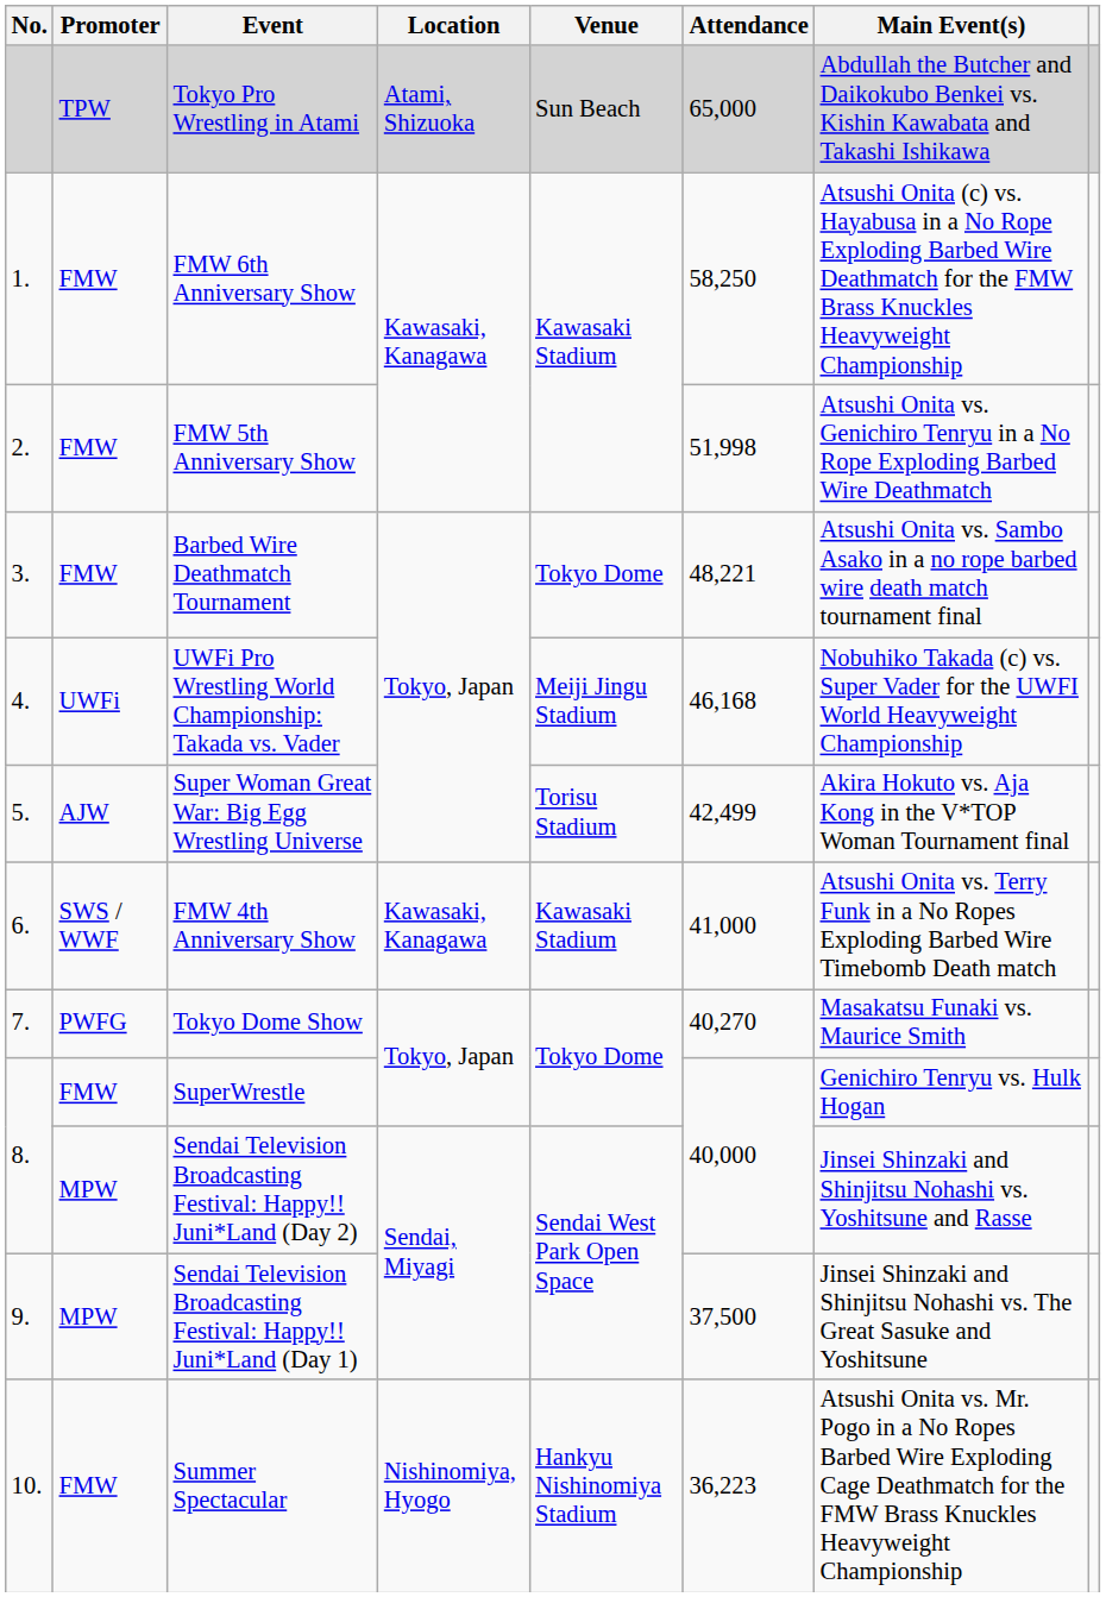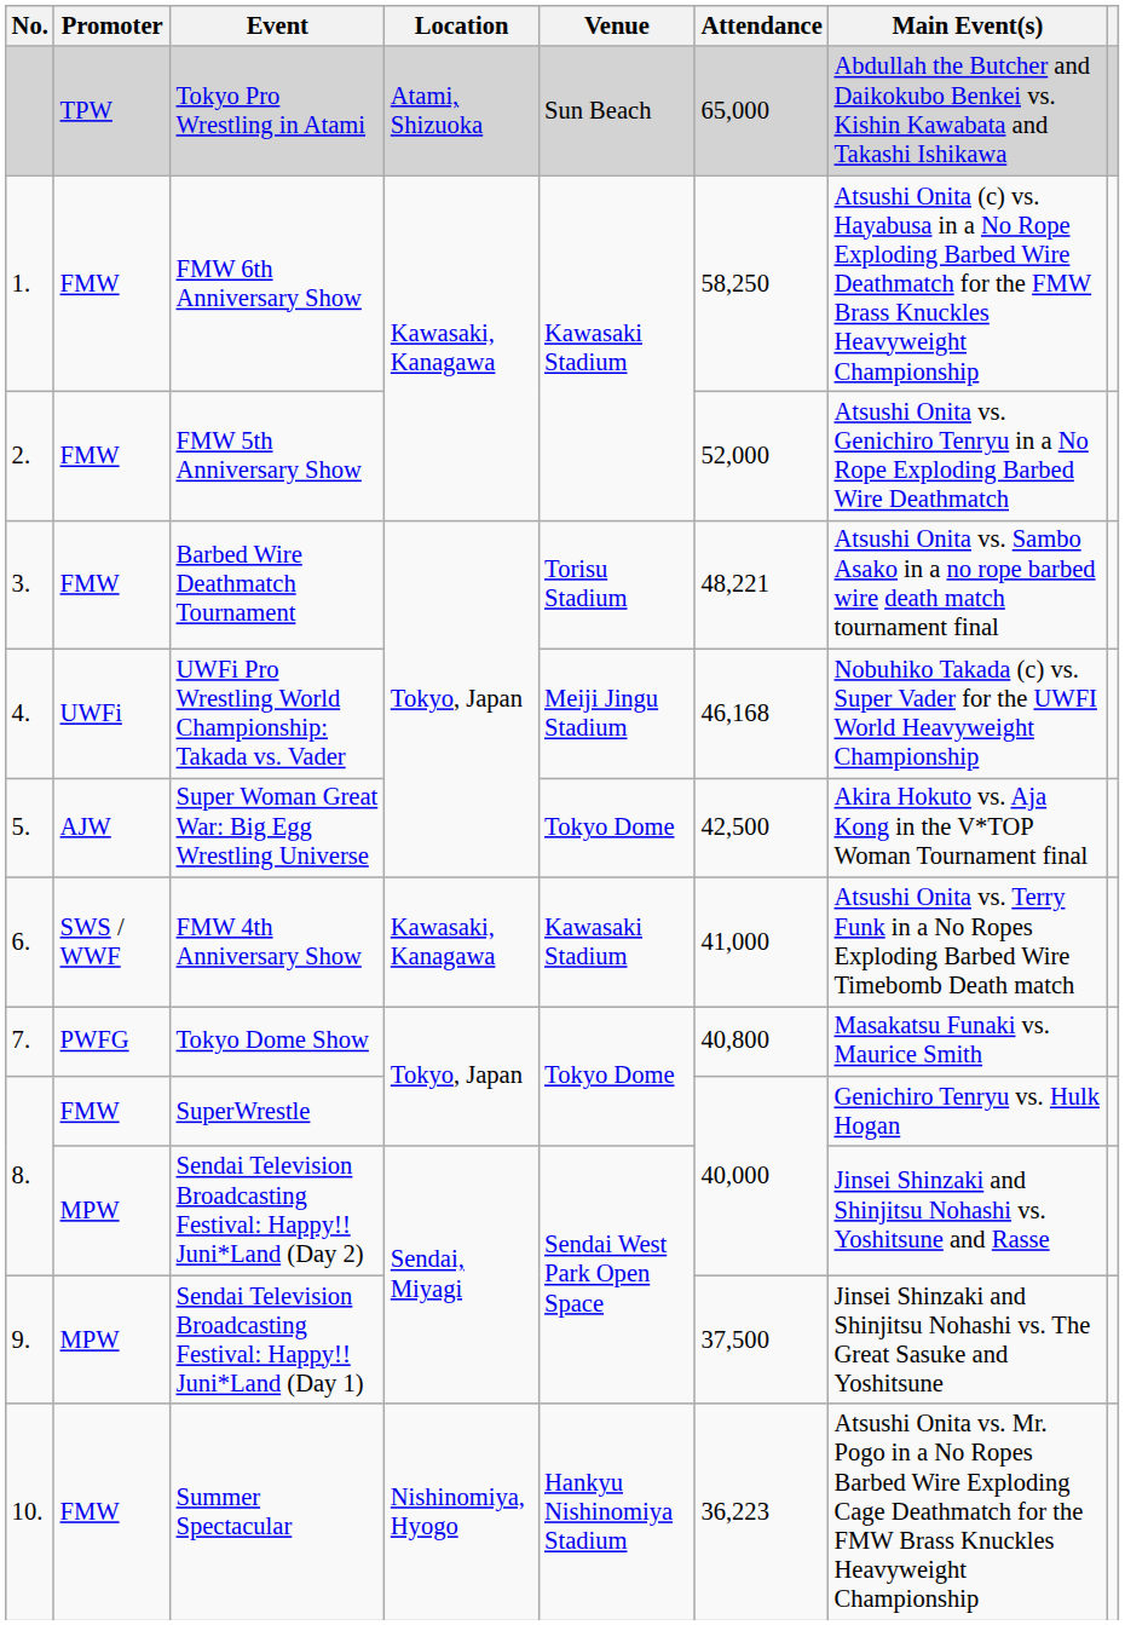FMW 5th Anniversary Show | Attendance: 51,998 -> 52,000
Barbed Wire Deathmatch Tournament | Venue: Tokyo Dome -> Torisu Stadium
Super Woman Great War: Big Egg Wrestling Universe | Venue: Torisu Stadium -> Tokyo Dome
Super Woman Great War: Big Egg Wrestling Universe | Attendance: 42,499 -> 42,500
Tokyo Dome Show | Attendance: 40,270 -> 40,800
